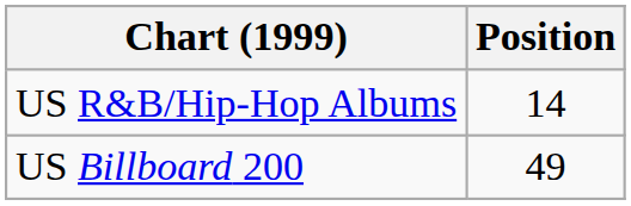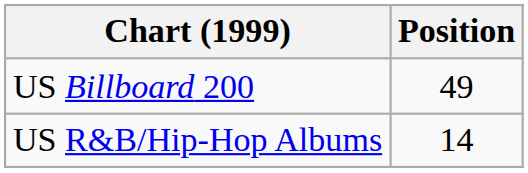rows swapped: US Billboard 200 <-> US R&B/Hip-Hop Albums
